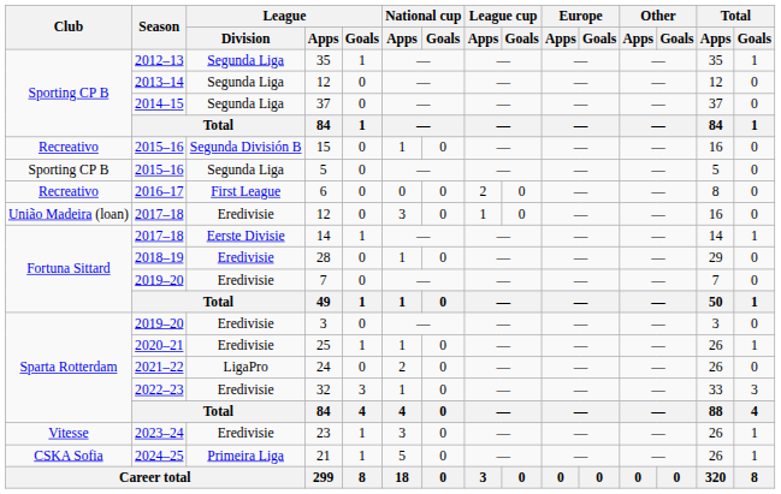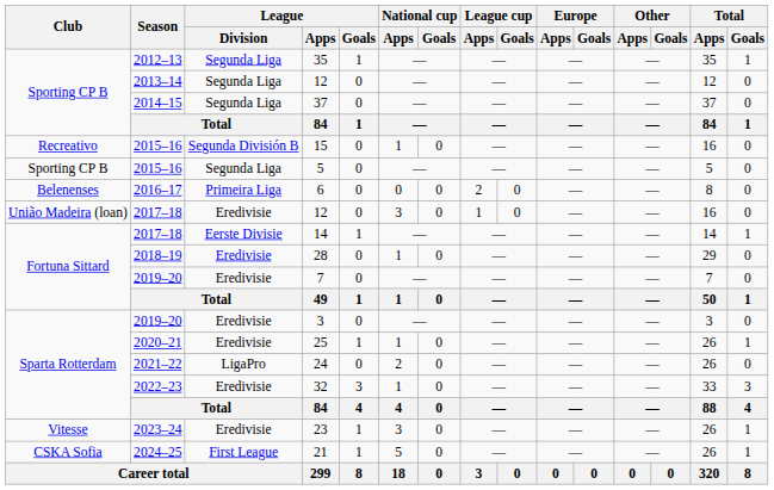6 | Club: Recreativo -> Belenenses
6 | League / Division: First League -> Primeira Liga
21 | League / Division: Primeira Liga -> First League
